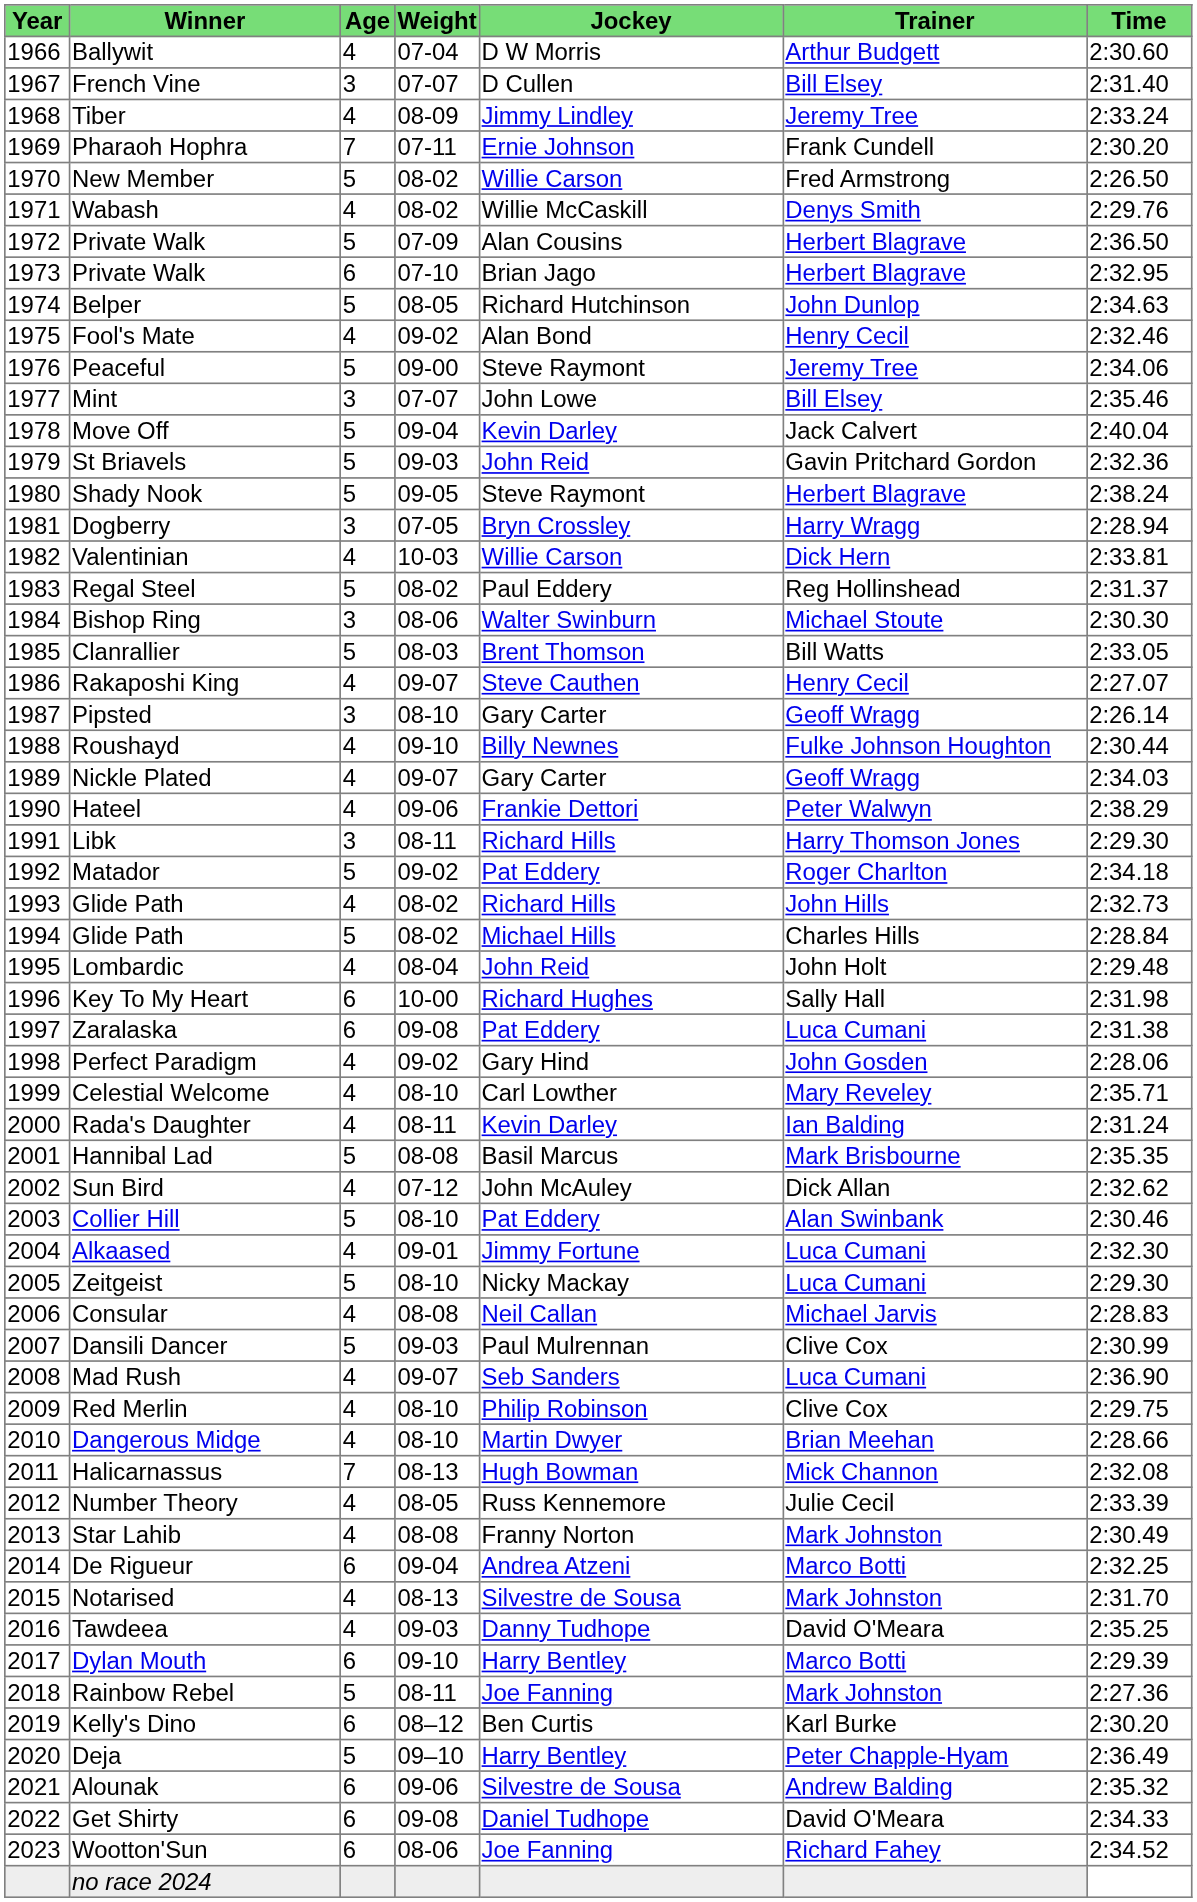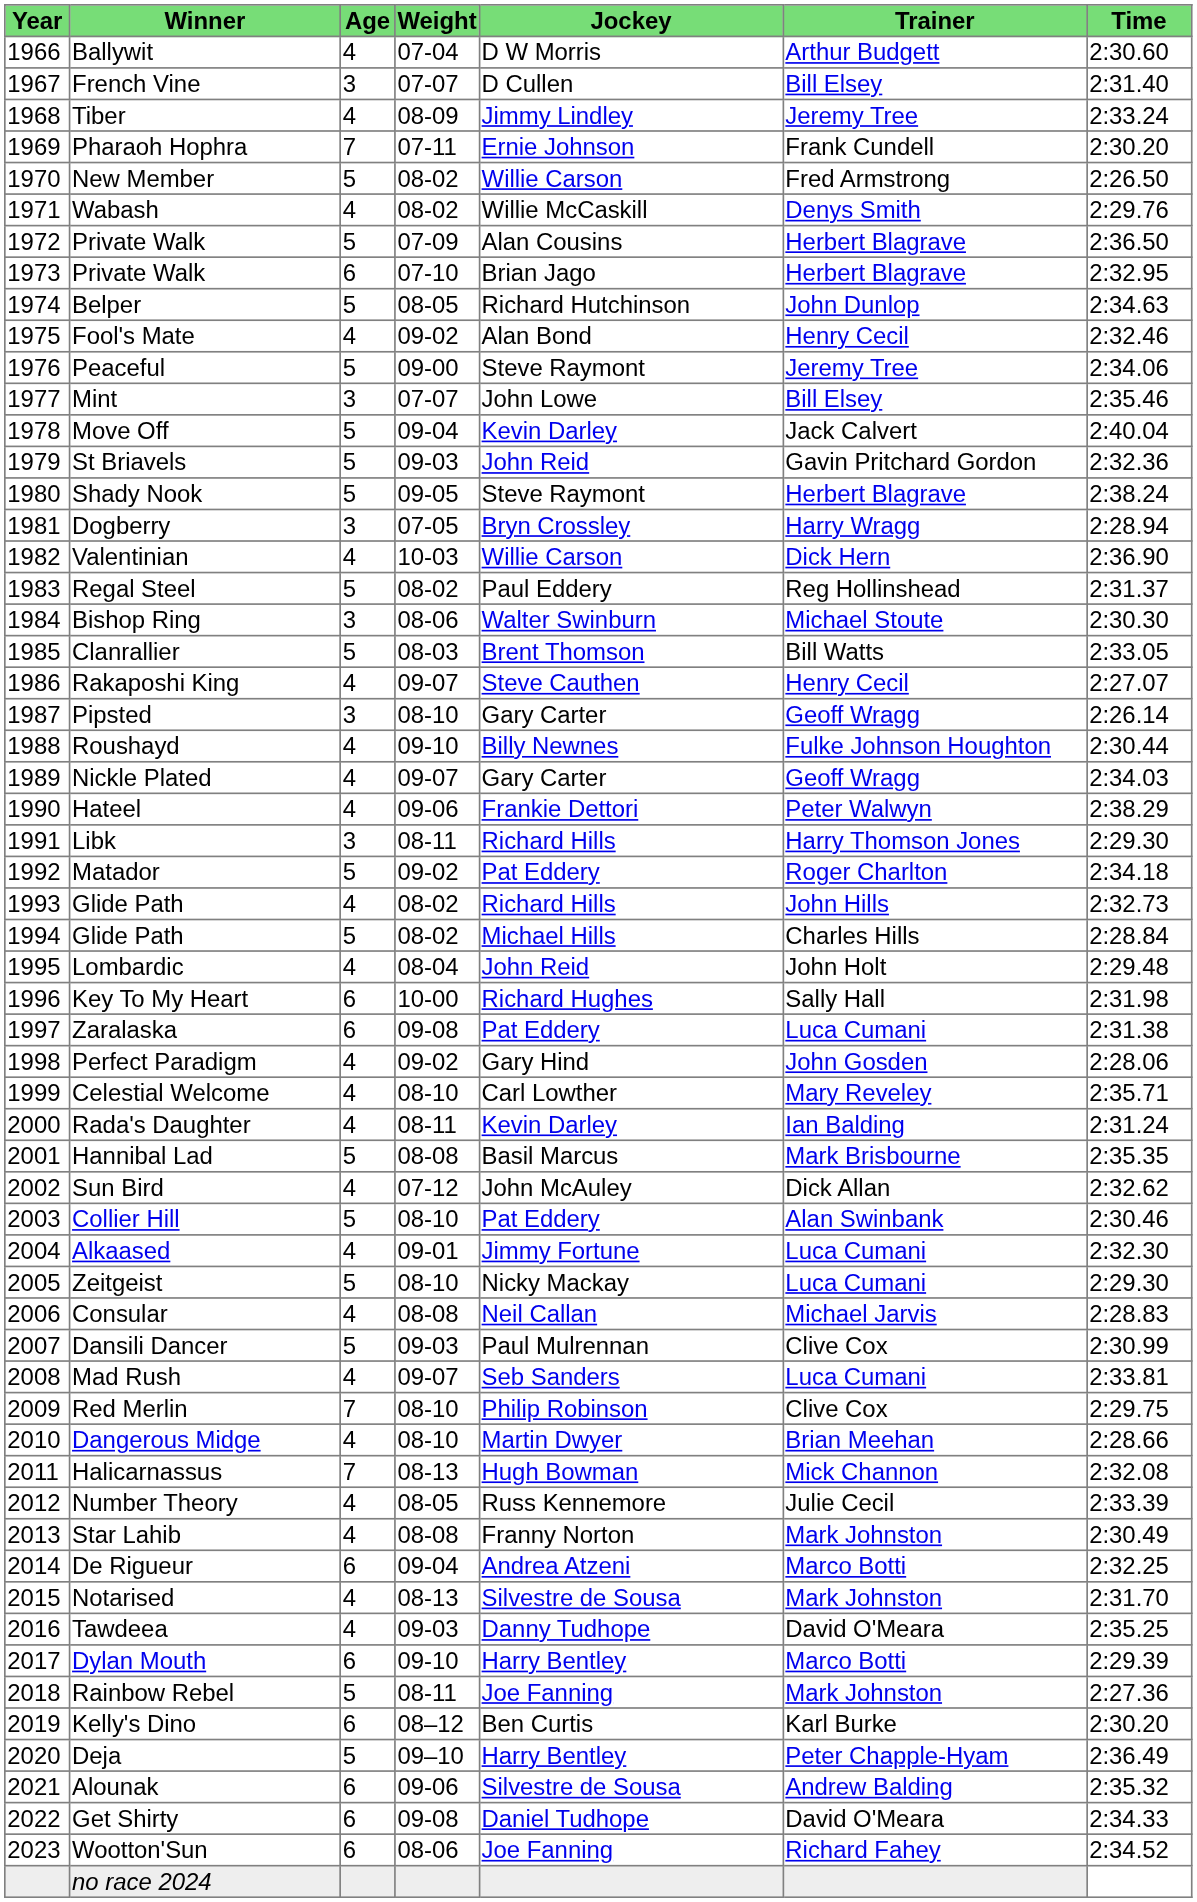Valentinian | Time: 2:33.81 -> 2:36.90
Mad Rush | Time: 2:36.90 -> 2:33.81
Red Merlin | Age: 4 -> 7
